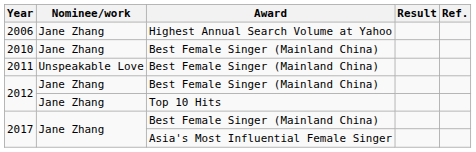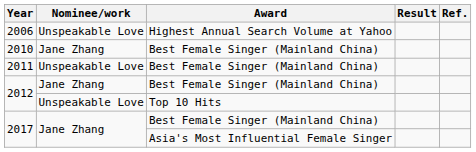2006 | Nominee/work: Jane Zhang -> Unspeakable Love
2012 / Top 10 Hits | Nominee/work: Jane Zhang -> Unspeakable Love
